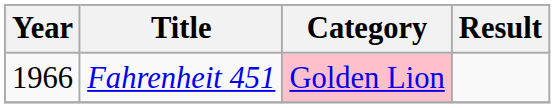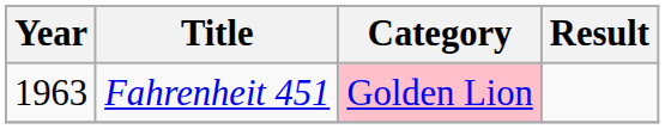Fahrenheit 451 | Year: 1966 -> 1963
